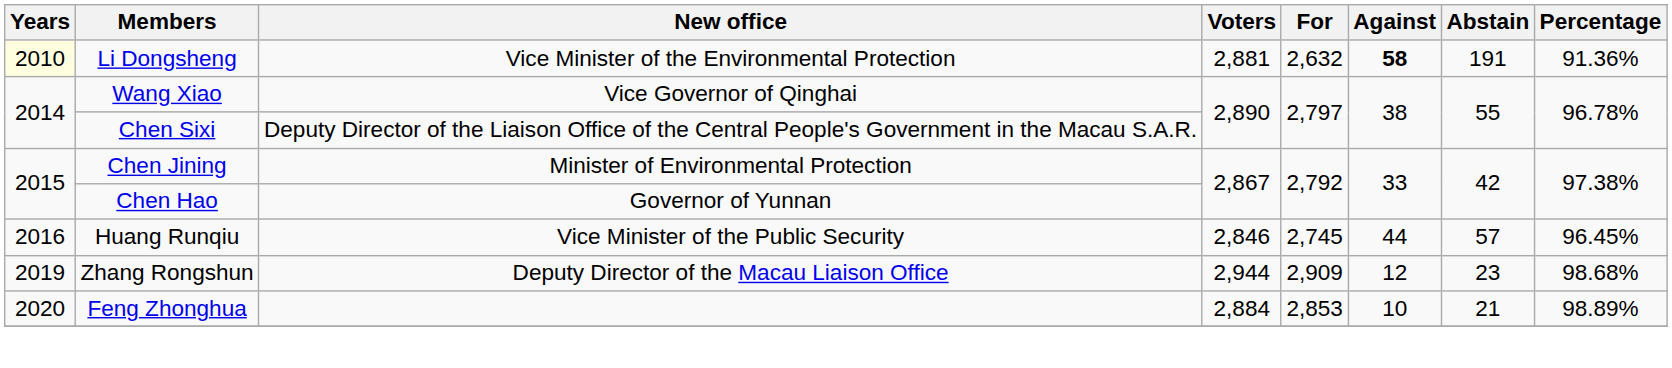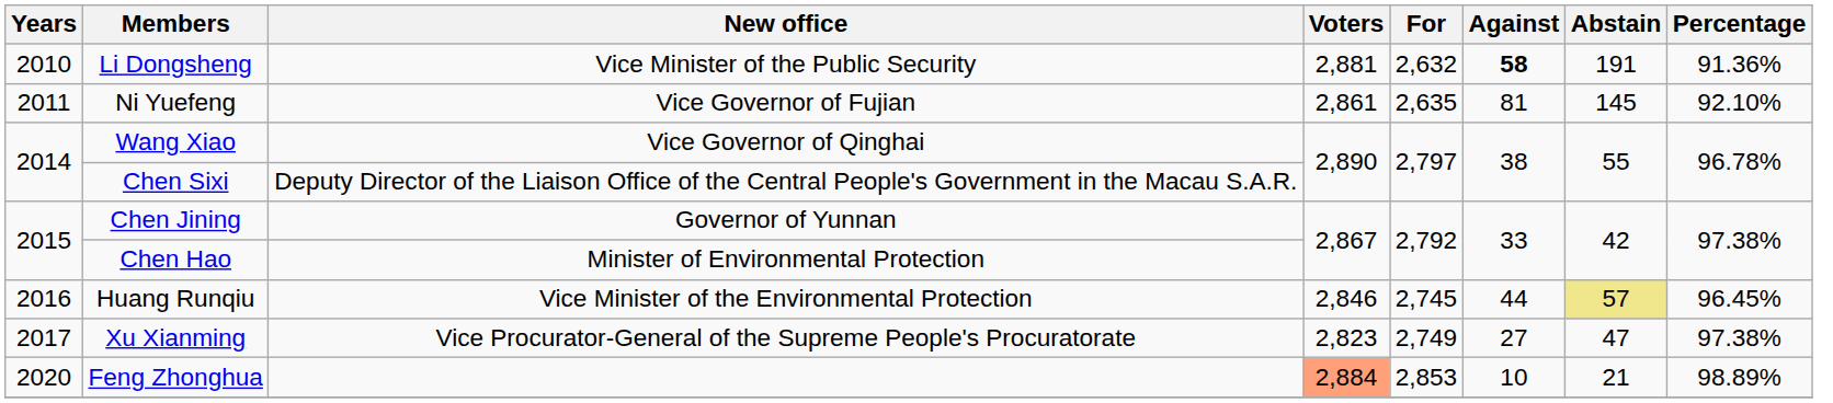Li Dongsheng | Years: lightyellow background -> no background
Li Dongsheng | New office: Vice Minister of the Environmental Protection -> Vice Minister of the Public Security
+ row: 2011 | Ni Yuefeng | Vice Governor of Fujian | 2,861 | 2,635 | 81 | 145 | 92.10%
Chen Jining | New office: Minister of Environmental Protection -> Governor of Yunnan
Chen Hao | New office: Governor of Yunnan -> Minister of Environmental Protection
Huang Runqiu | New office: Vice Minister of the Public Security -> Vice Minister of the Environmental Protection
Huang Runqiu | Abstain: no background -> khaki background
+ row: 2017 | Xu Xianming | Vice Procurator-General of the Supreme People's Procuratorate | 2,823 | 2,749 | 27 | 47 | 97.38%
- row: 2019 | Zhang Rongshun | Deputy Director of the Macau Liaison Office | 2,944 | 2,909 | 12 | 23 | 98.68%
Feng Zhonghua | Voters: no background -> lightsalmon background
